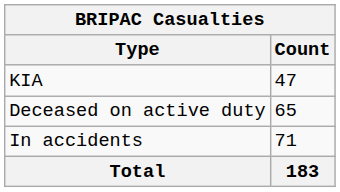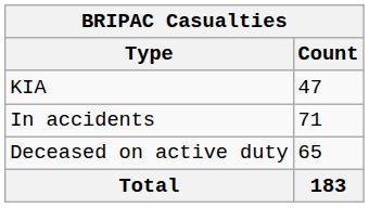rows swapped: In accidents <-> Deceased on active duty
